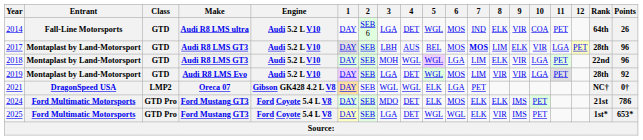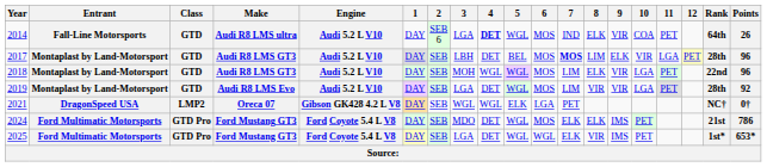2014 | 4: normal -> bold
2017 | 4: AUS -> DET
2018 | 6: LGA -> MOS
2024 | 5: ELK -> WGL
